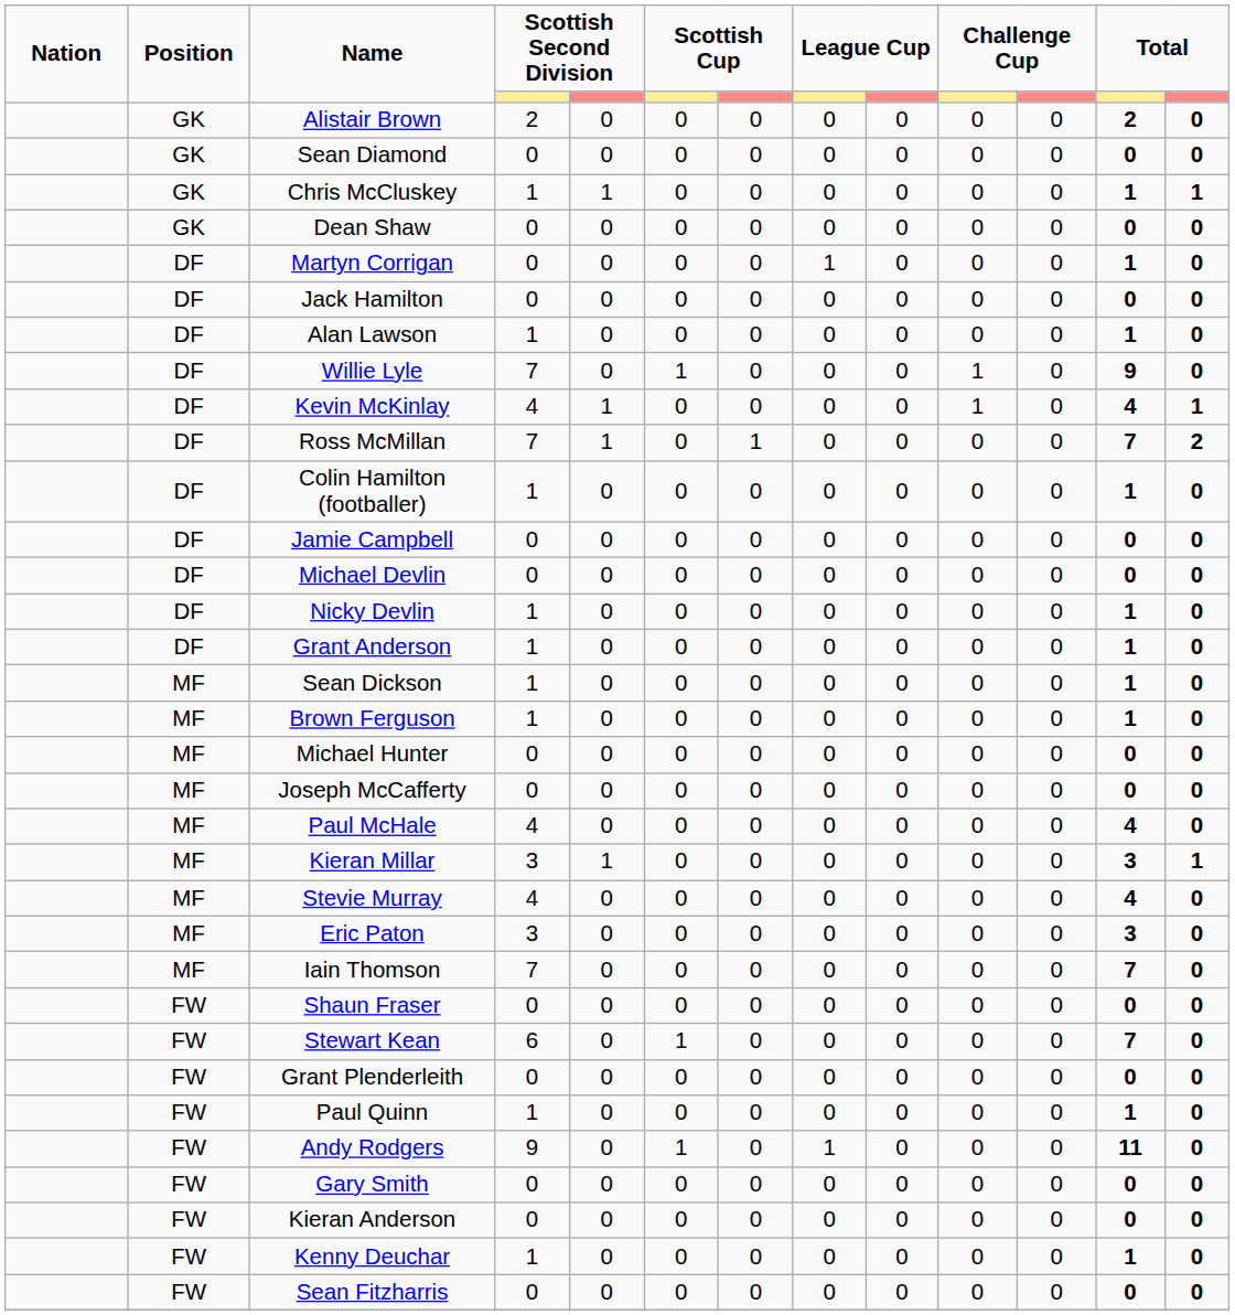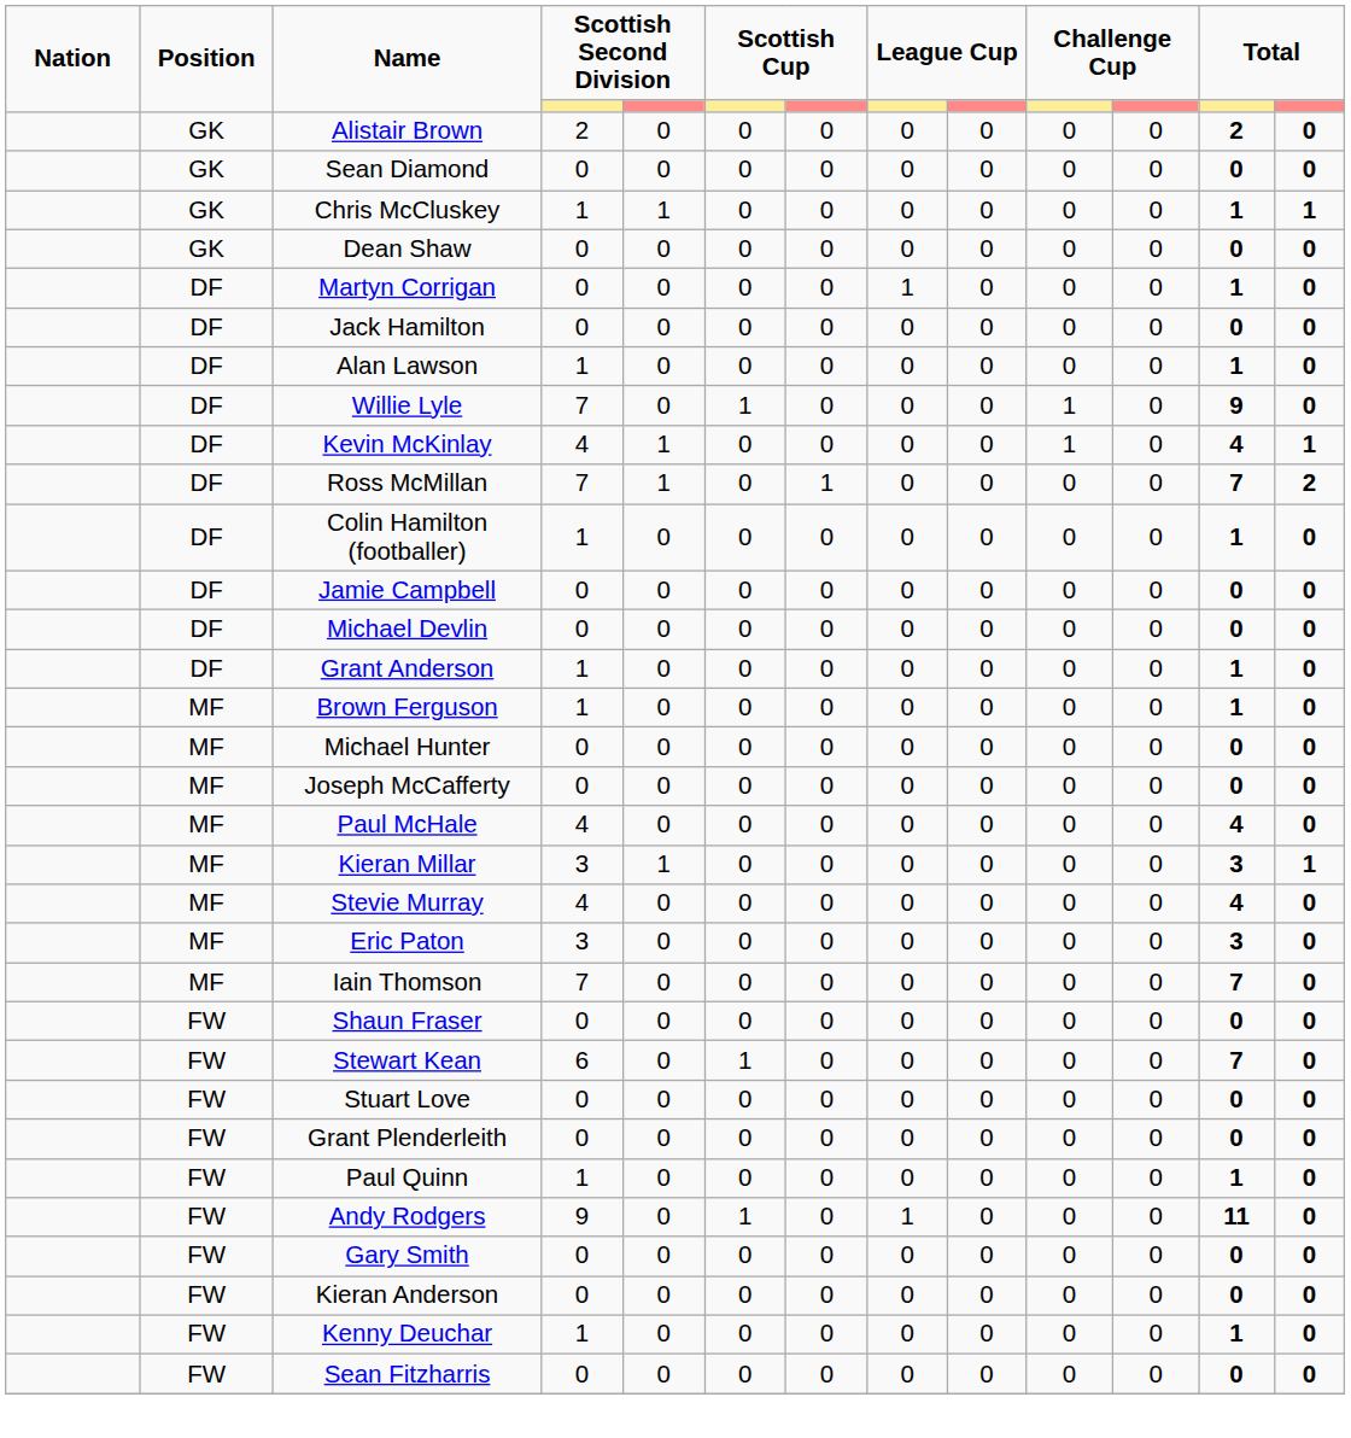- row: DF | Nicky Devlin | 1 | 0 | 0 | 0 | 0 | 0 | 0 | 0 | 1 | 0
- row: MF | Sean Dickson | 1 | 0 | 0 | 0 | 0 | 0 | 0 | 0 | 1 | 0
+ row: FW | Stuart Love | 0 | 0 | 0 | 0 | 0 | 0 | 0 | 0 | 0 | 0
